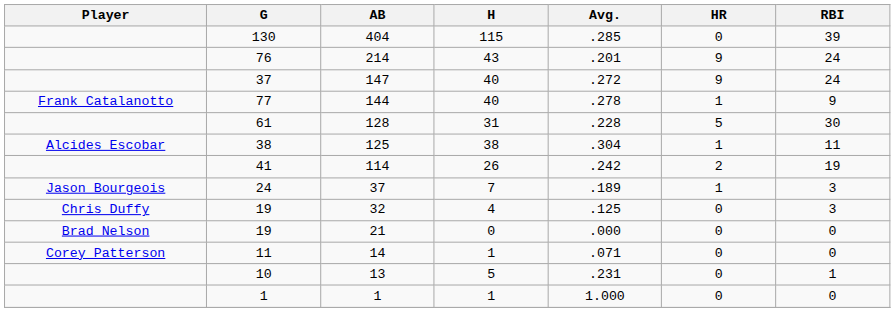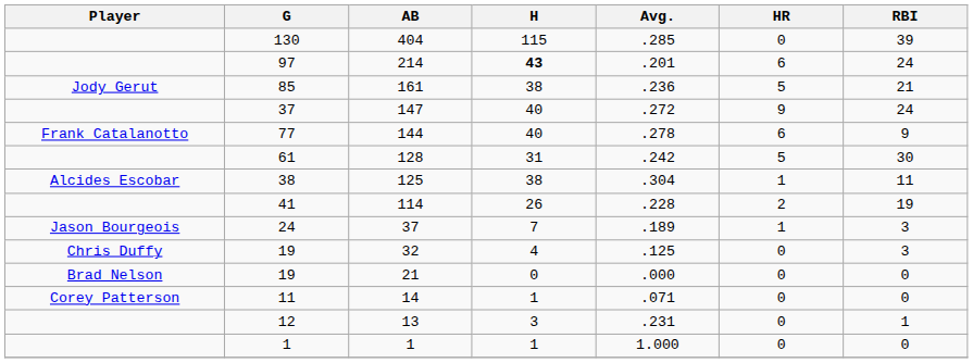214 | G: 76 -> 97
214 | H: normal -> bold
214 | HR: 9 -> 6
+ row: Jody Gerut | 85 | 161 | 38 | .236 | 5 | 21
144 | HR: 1 -> 6
128 | Avg.: .228 -> .242
114 | Avg.: .242 -> .228
13 | G: 10 -> 12
13 | H: 5 -> 3
